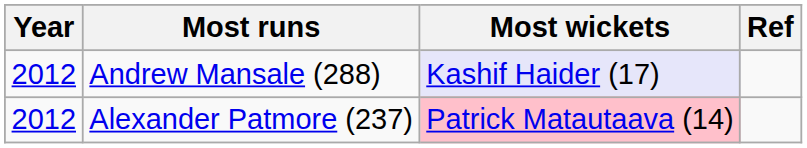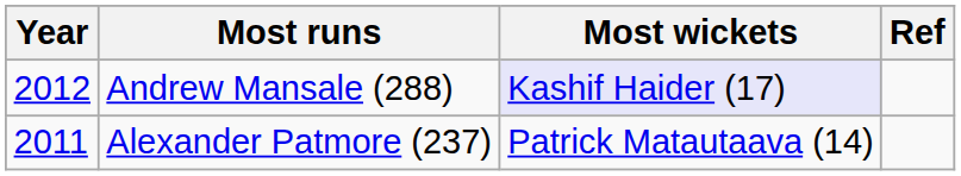Alexander Patmore (237) | Year: 2012 -> 2011
Alexander Patmore (237) | Most wickets: pink background -> no background
